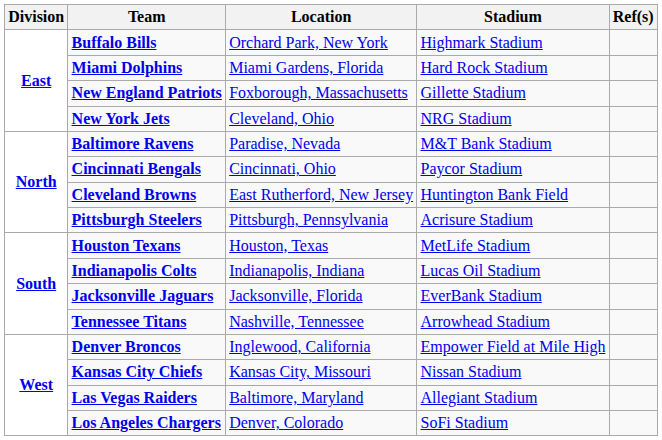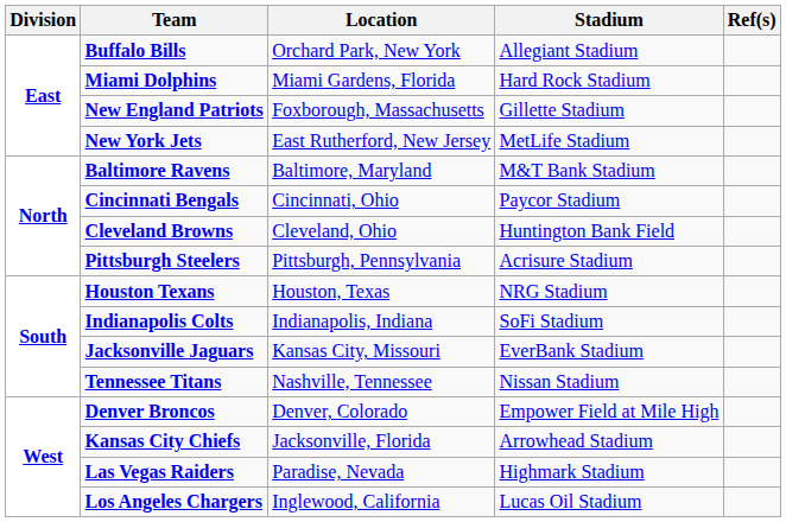Buffalo Bills | Stadium: Highmark Stadium -> Allegiant Stadium
New York Jets | Location: Cleveland, Ohio -> East Rutherford, New Jersey
New York Jets | Stadium: NRG Stadium -> MetLife Stadium
Baltimore Ravens | Location: Paradise, Nevada -> Baltimore, Maryland
Cleveland Browns | Location: East Rutherford, New Jersey -> Cleveland, Ohio
Houston Texans | Stadium: MetLife Stadium -> NRG Stadium
Indianapolis Colts | Stadium: Lucas Oil Stadium -> SoFi Stadium
Jacksonville Jaguars | Location: Jacksonville, Florida -> Kansas City, Missouri
Tennessee Titans | Stadium: Arrowhead Stadium -> Nissan Stadium
Denver Broncos | Location: Inglewood, California -> Denver, Colorado
Kansas City Chiefs | Location: Kansas City, Missouri -> Jacksonville, Florida
Kansas City Chiefs | Stadium: Nissan Stadium -> Arrowhead Stadium
Las Vegas Raiders | Location: Baltimore, Maryland -> Paradise, Nevada
Las Vegas Raiders | Stadium: Allegiant Stadium -> Highmark Stadium
Los Angeles Chargers | Location: Denver, Colorado -> Inglewood, California
Los Angeles Chargers | Stadium: SoFi Stadium -> Lucas Oil Stadium
